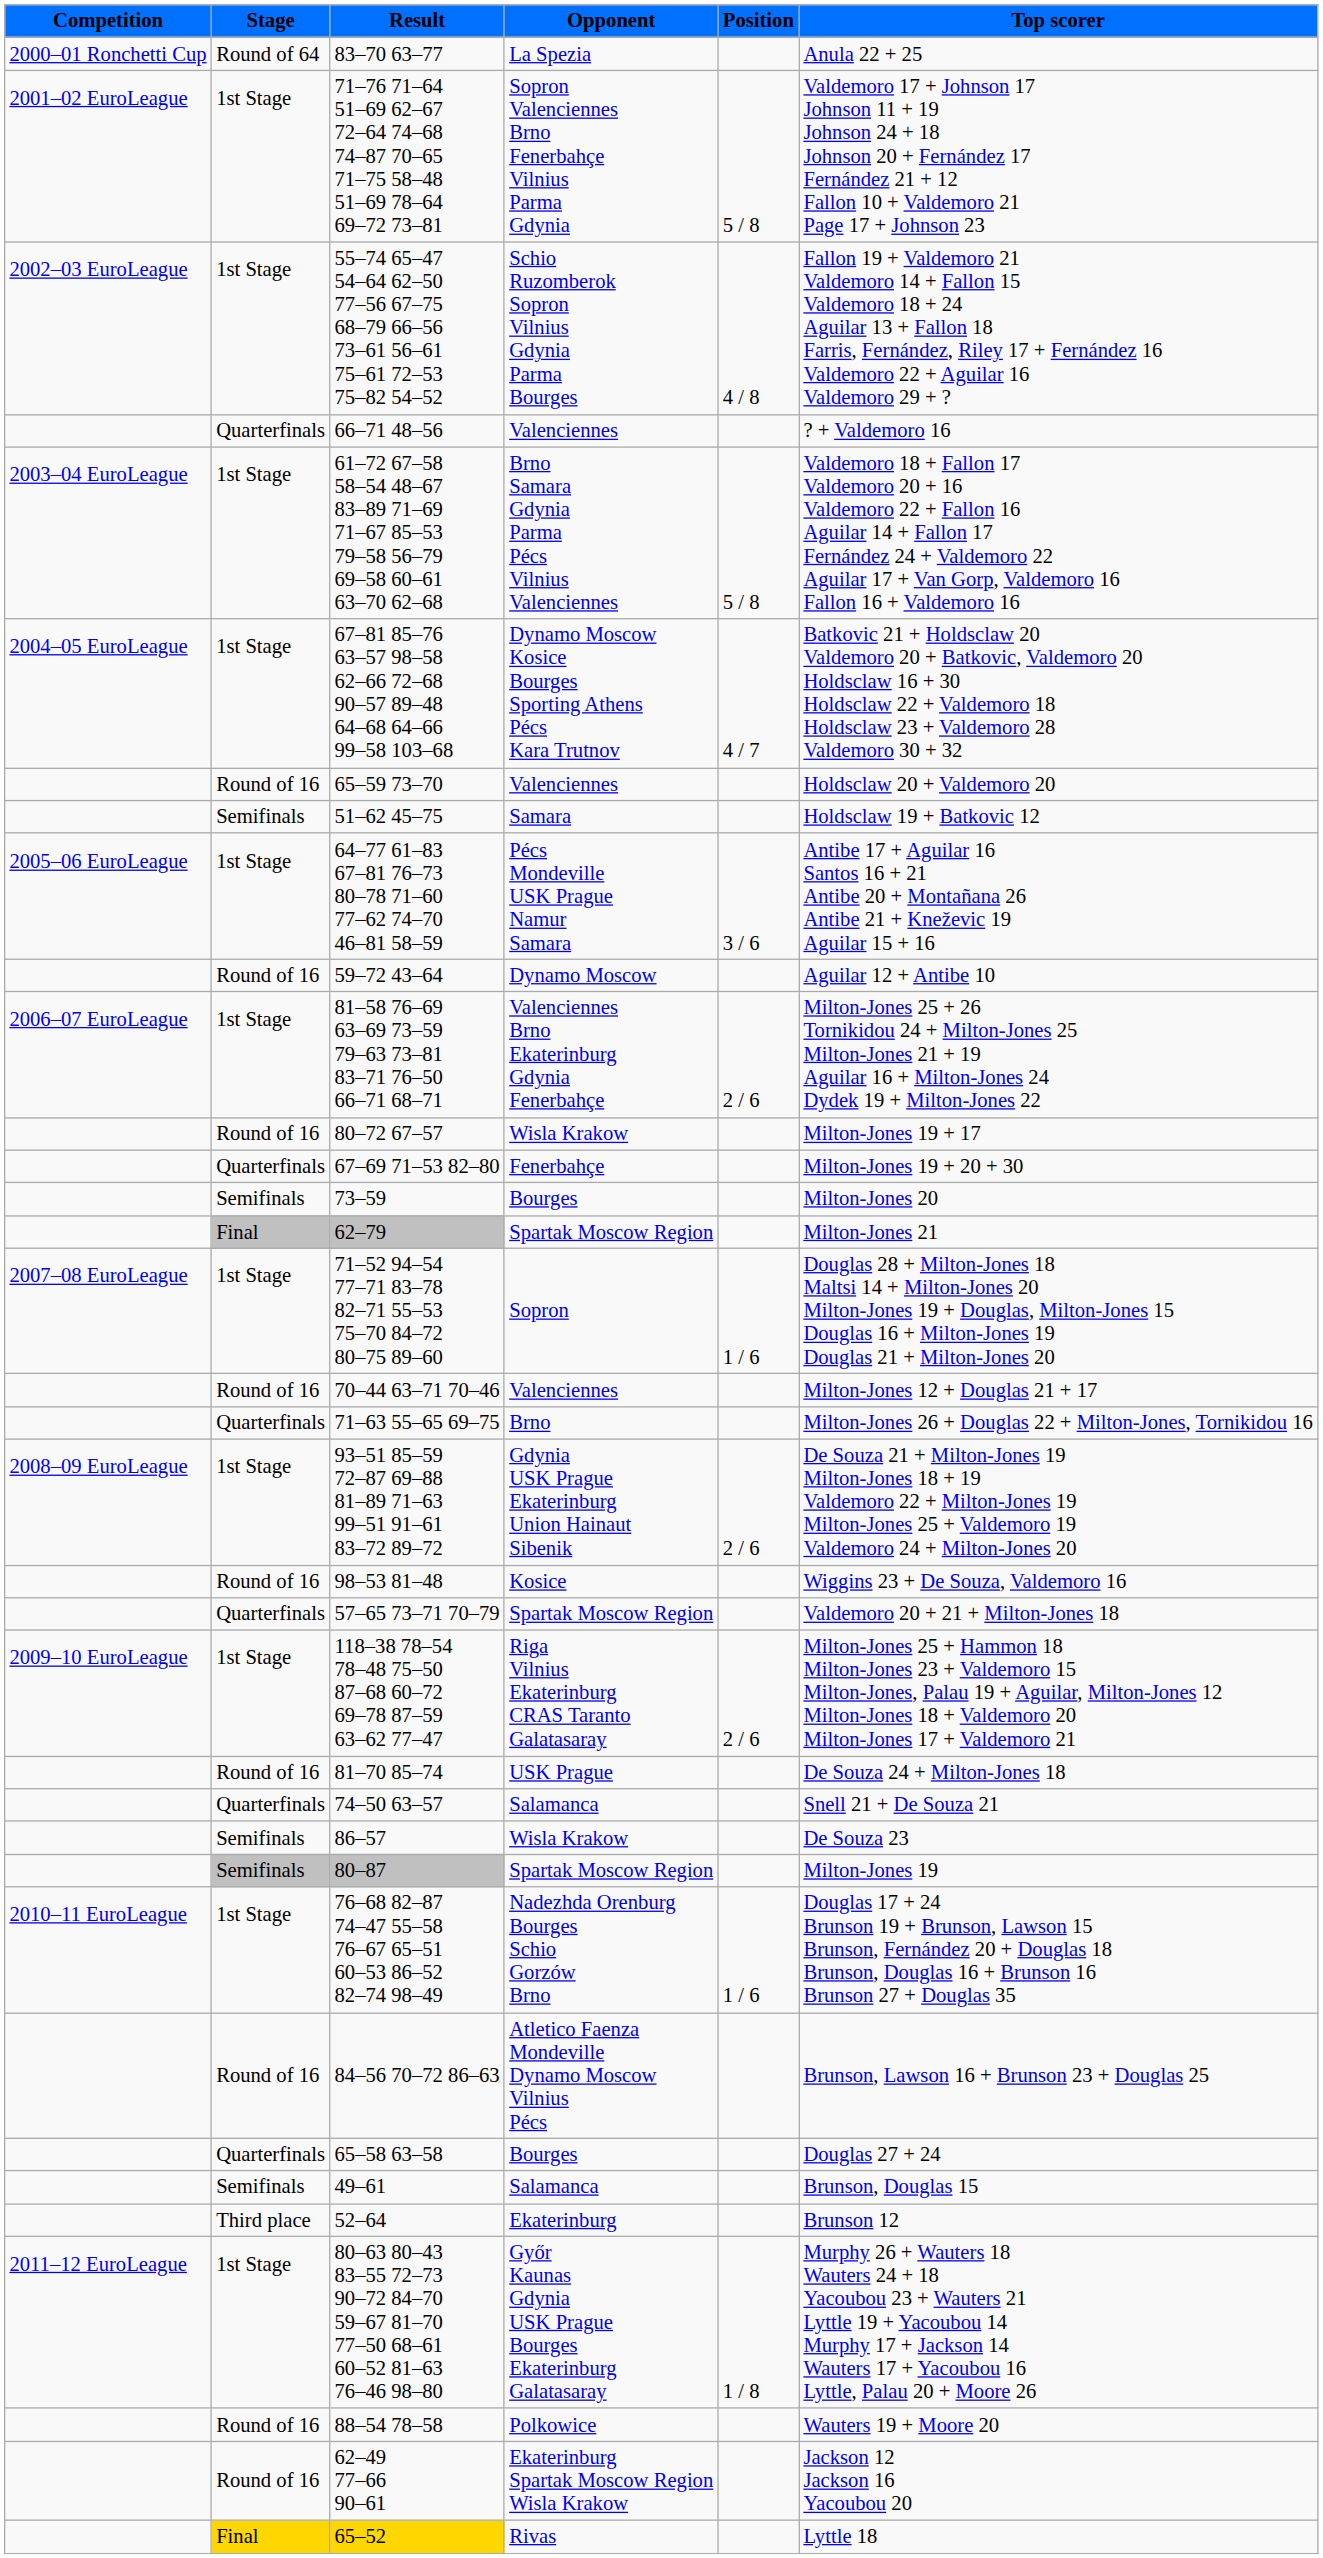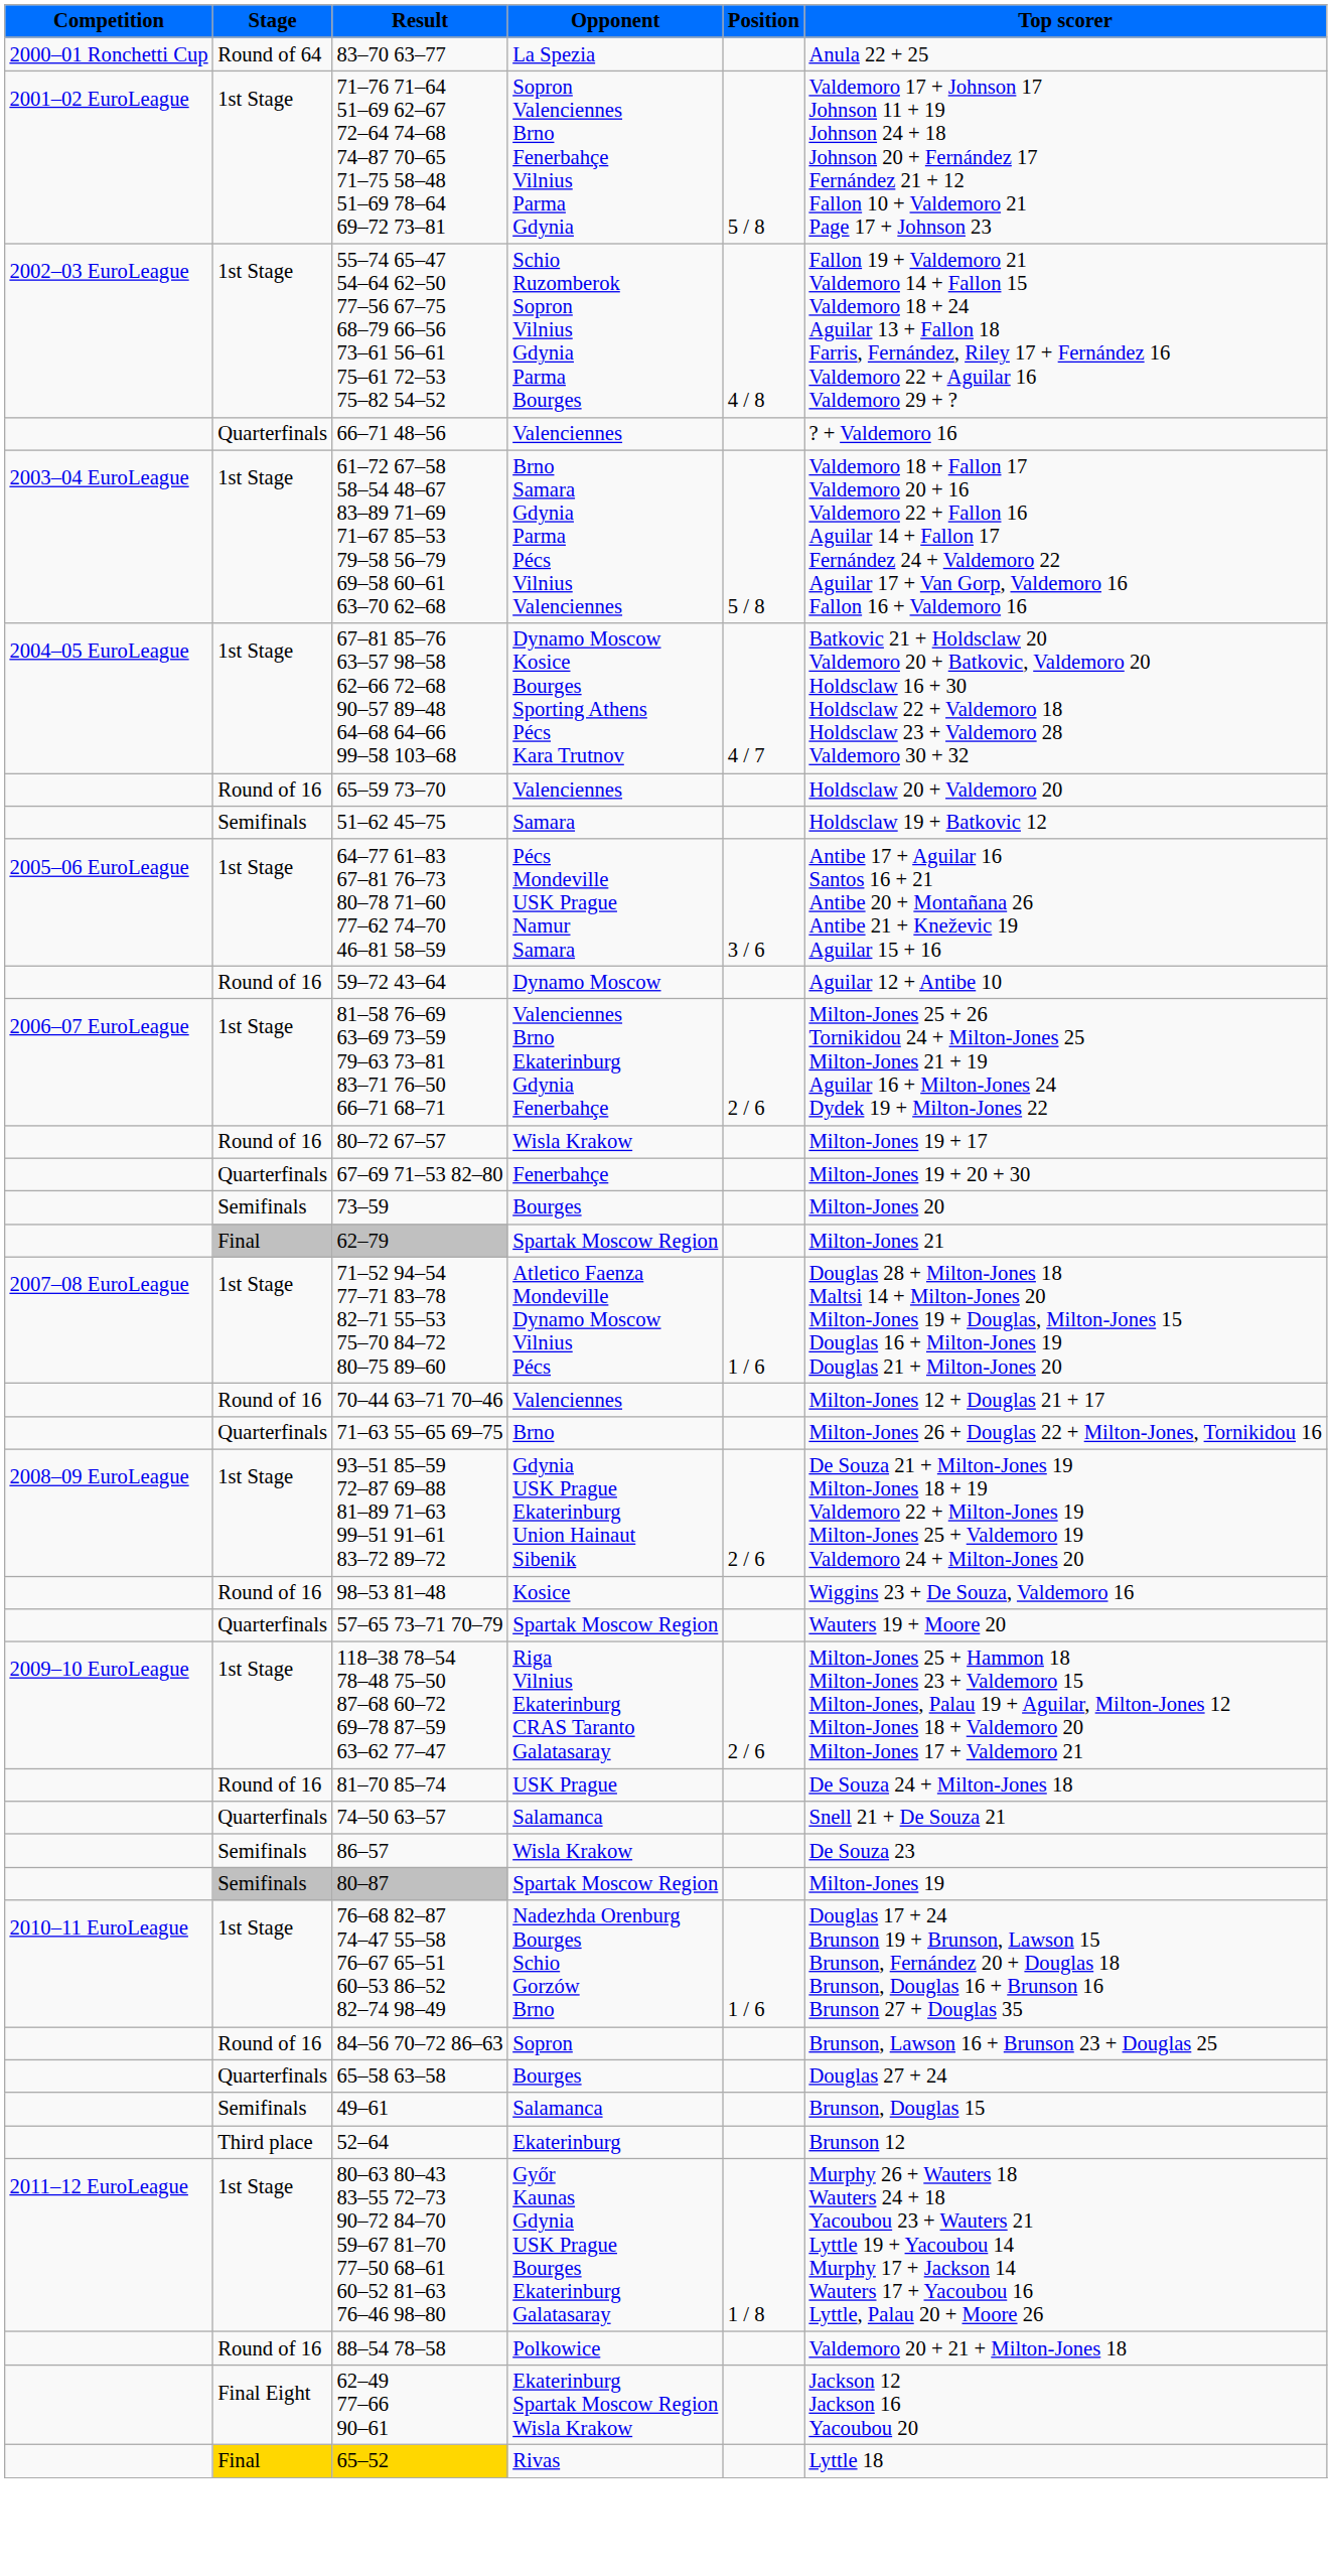71–52 94–54 77–71 83–78 82–71 55–53 75–70 84–72 80–75 89–60 | Opponent: Sopron -> Atletico Faenza Mondeville Dynamo Moscow Vilnius Pécs
57–65 73–71 70–79 | Top scorer: Valdemoro 20 + 21 + Milton-Jones 18 -> Wauters 19 + Moore 20
84–56 70–72 86–63 | Opponent: Atletico Faenza Mondeville Dynamo Moscow Vilnius Pécs -> Sopron
88–54 78–58 | Top scorer: Wauters 19 + Moore 20 -> Valdemoro 20 + 21 + Milton-Jones 18
62–49 77–66 90–61 | Stage: Round of 16 -> Final Eight
